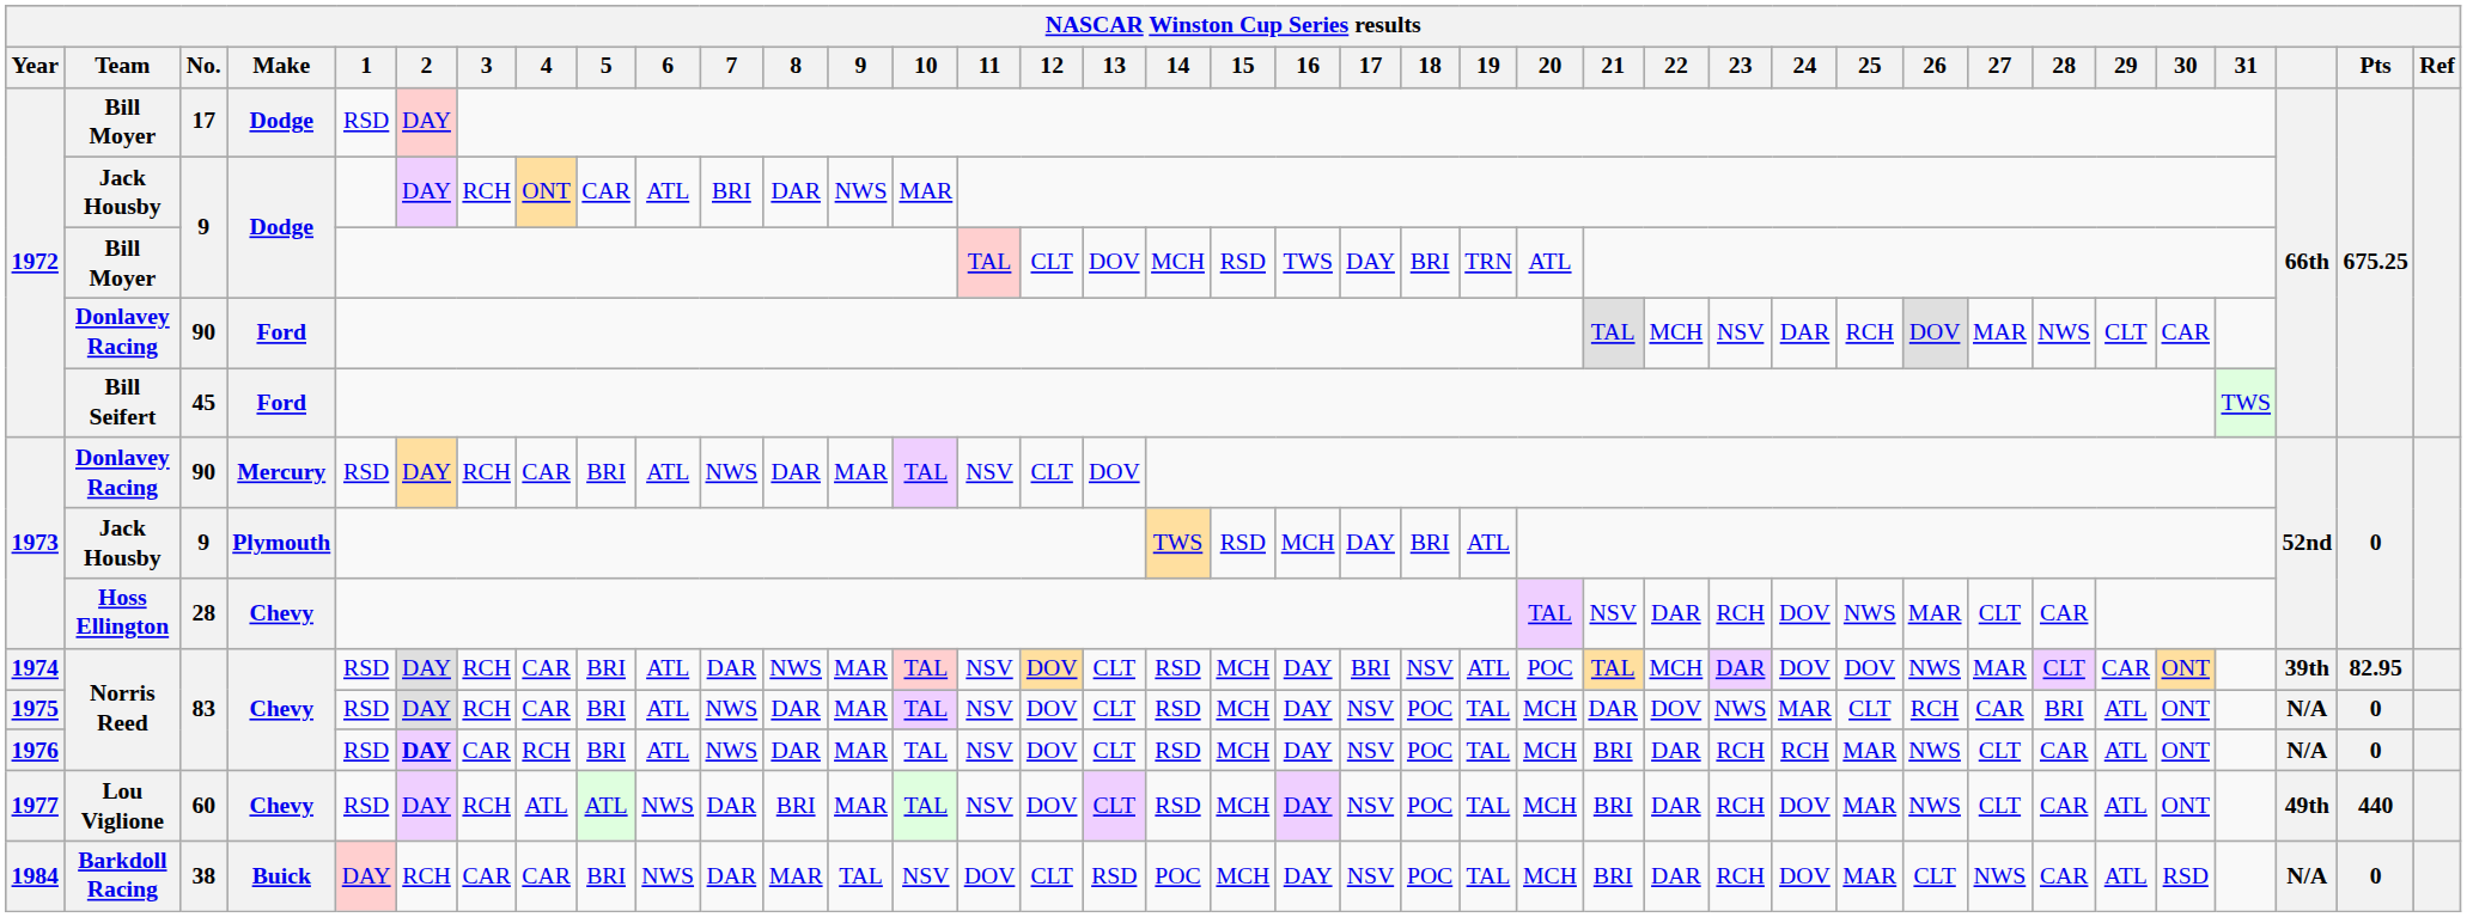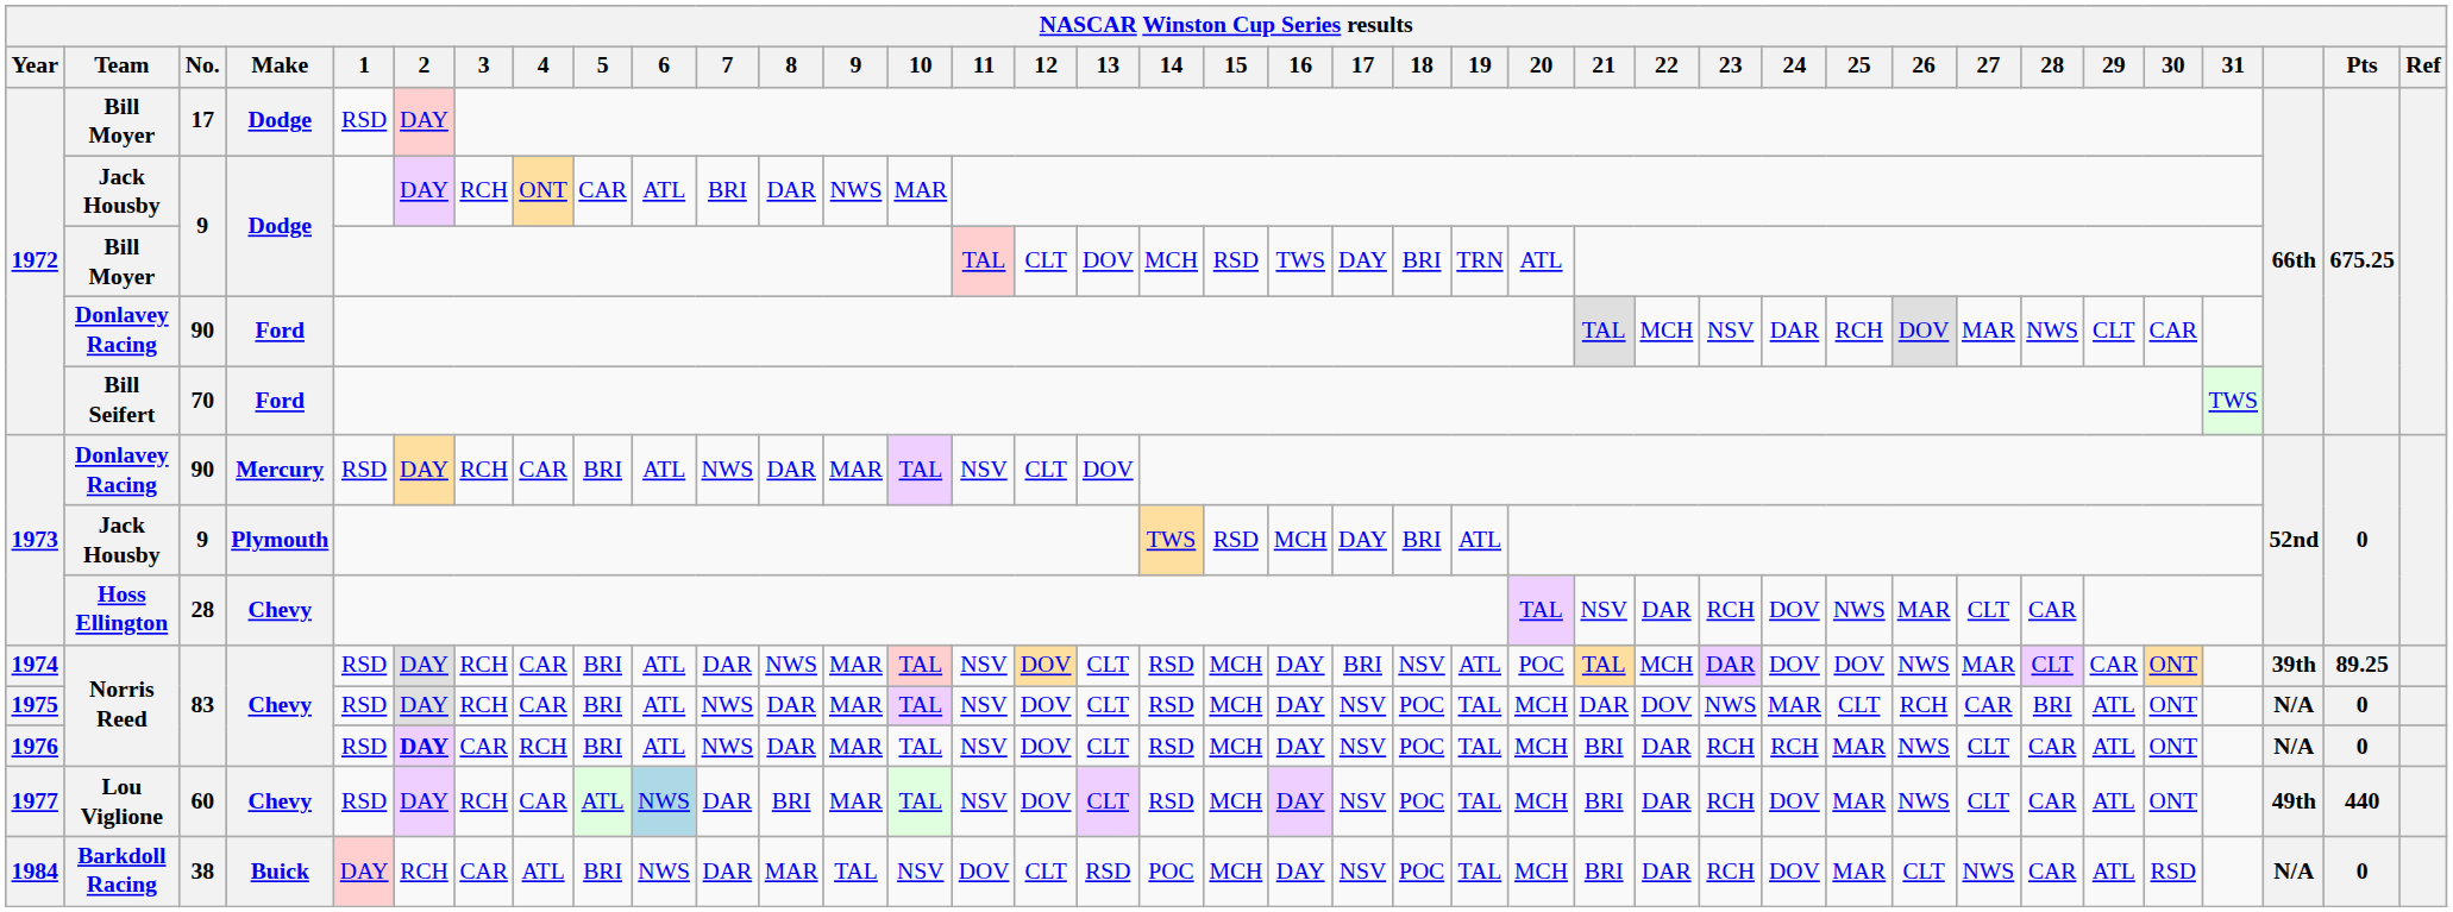Bill Seifert | No.: 45 -> 70
1974 / Norris Reed | Pts: 82.95 -> 89.25
Lou Viglione | 4: ATL -> CAR
Lou Viglione | 6: no background -> lightblue background
Barkdoll Racing | 4: CAR -> ATL
